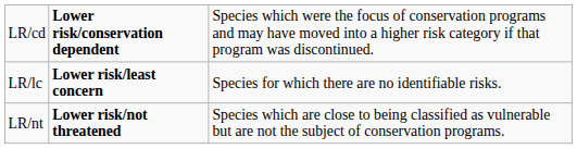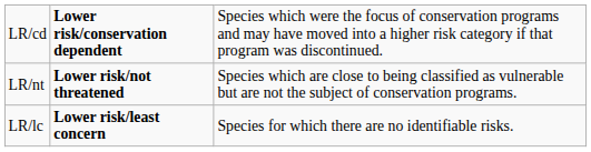rows swapped: LR/nt <-> LR/lc
